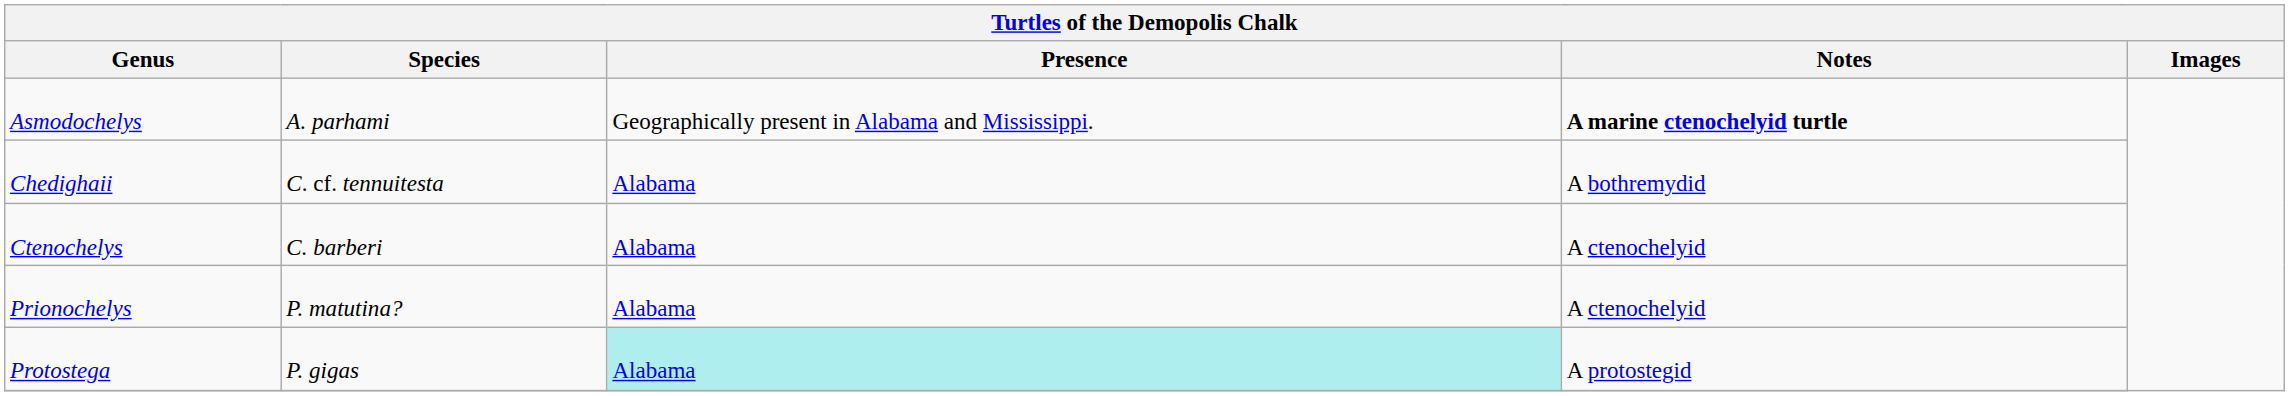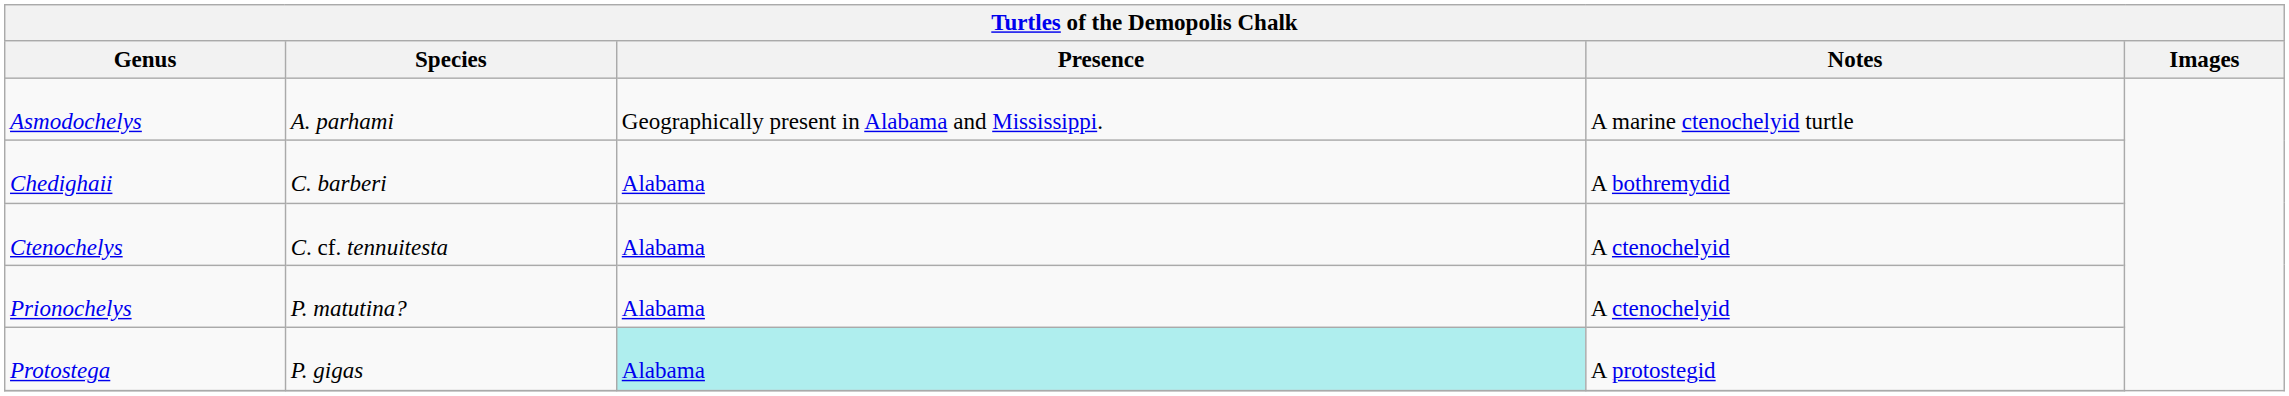Asmodochelys | Notes: bold -> normal
Chedighaii | Species: C. cf. tennuitesta -> C. barberi
Ctenochelys | Species: C. barberi -> C. cf. tennuitesta
